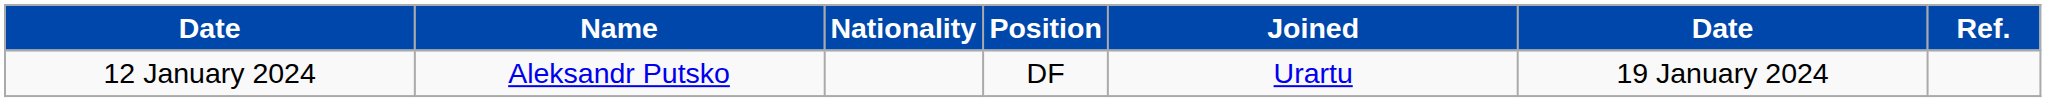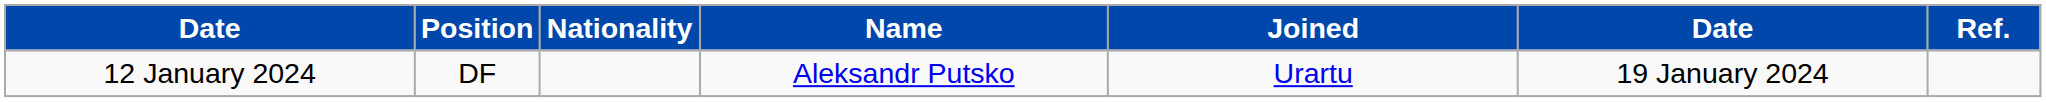columns swapped: Position <-> Name
